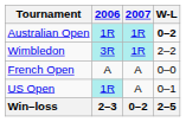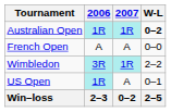rows swapped: French Open <-> Wimbledon
